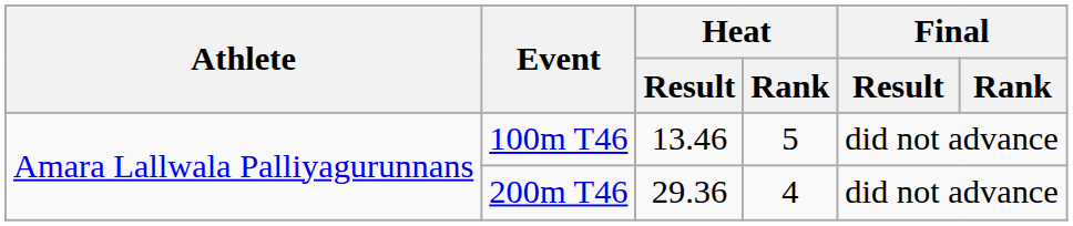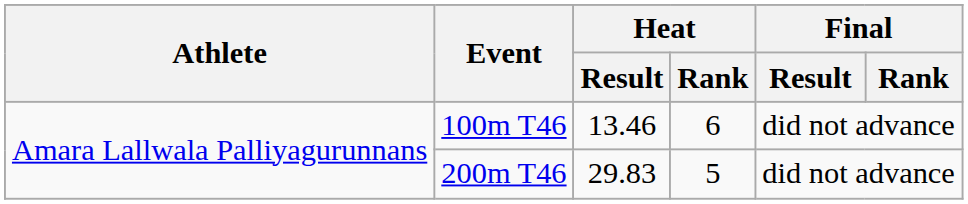100m T46 | Heat / Rank: 5 -> 6
200m T46 | Heat / Result: 29.36 -> 29.83
200m T46 | Heat / Rank: 4 -> 5
